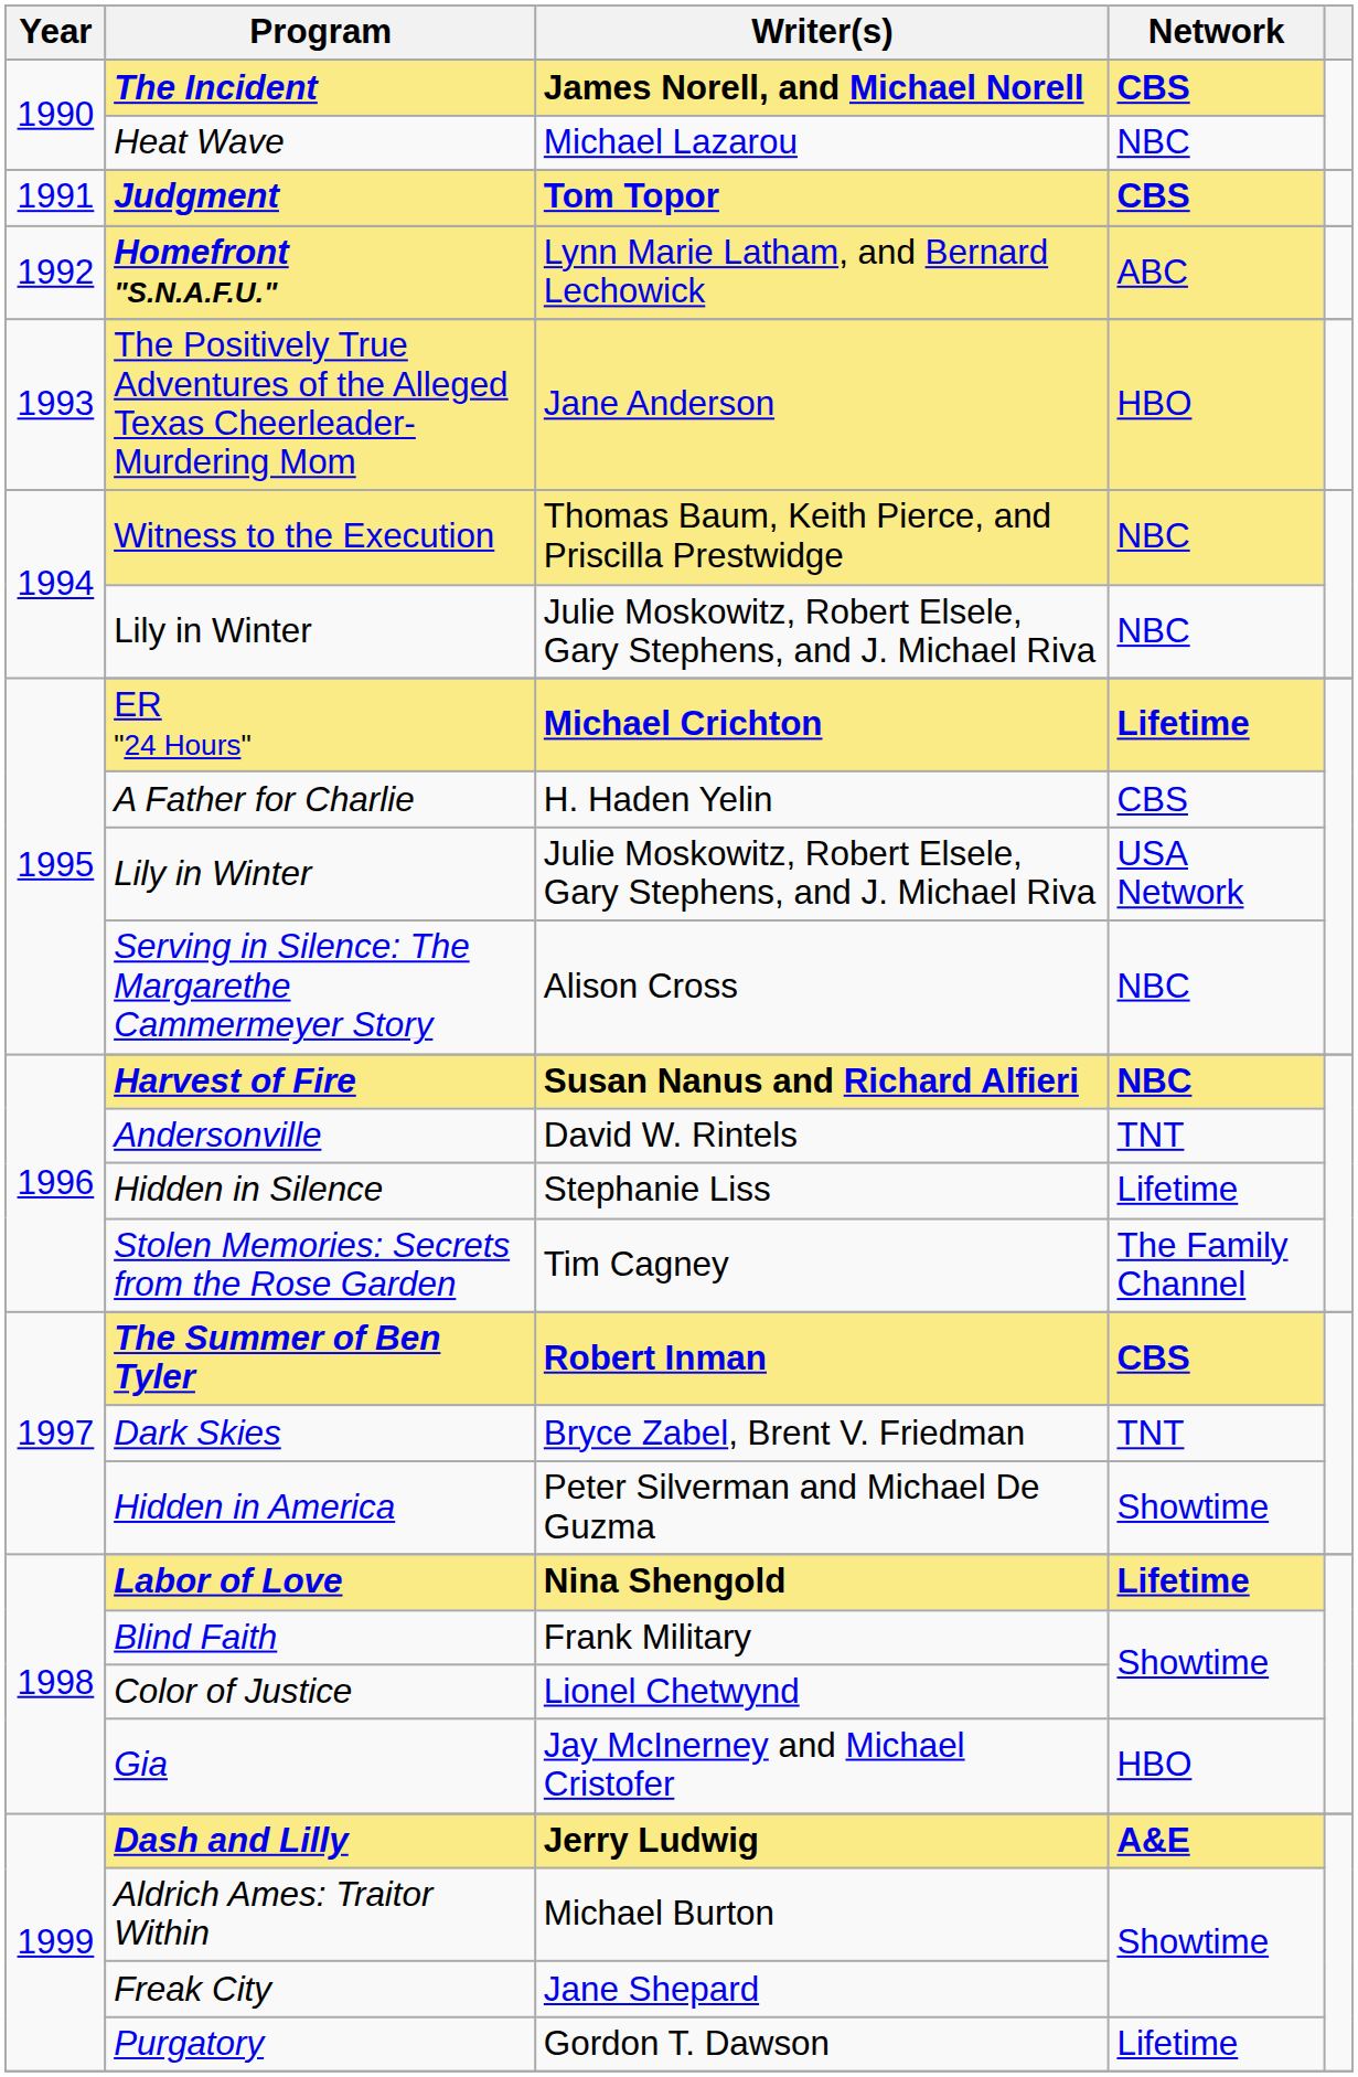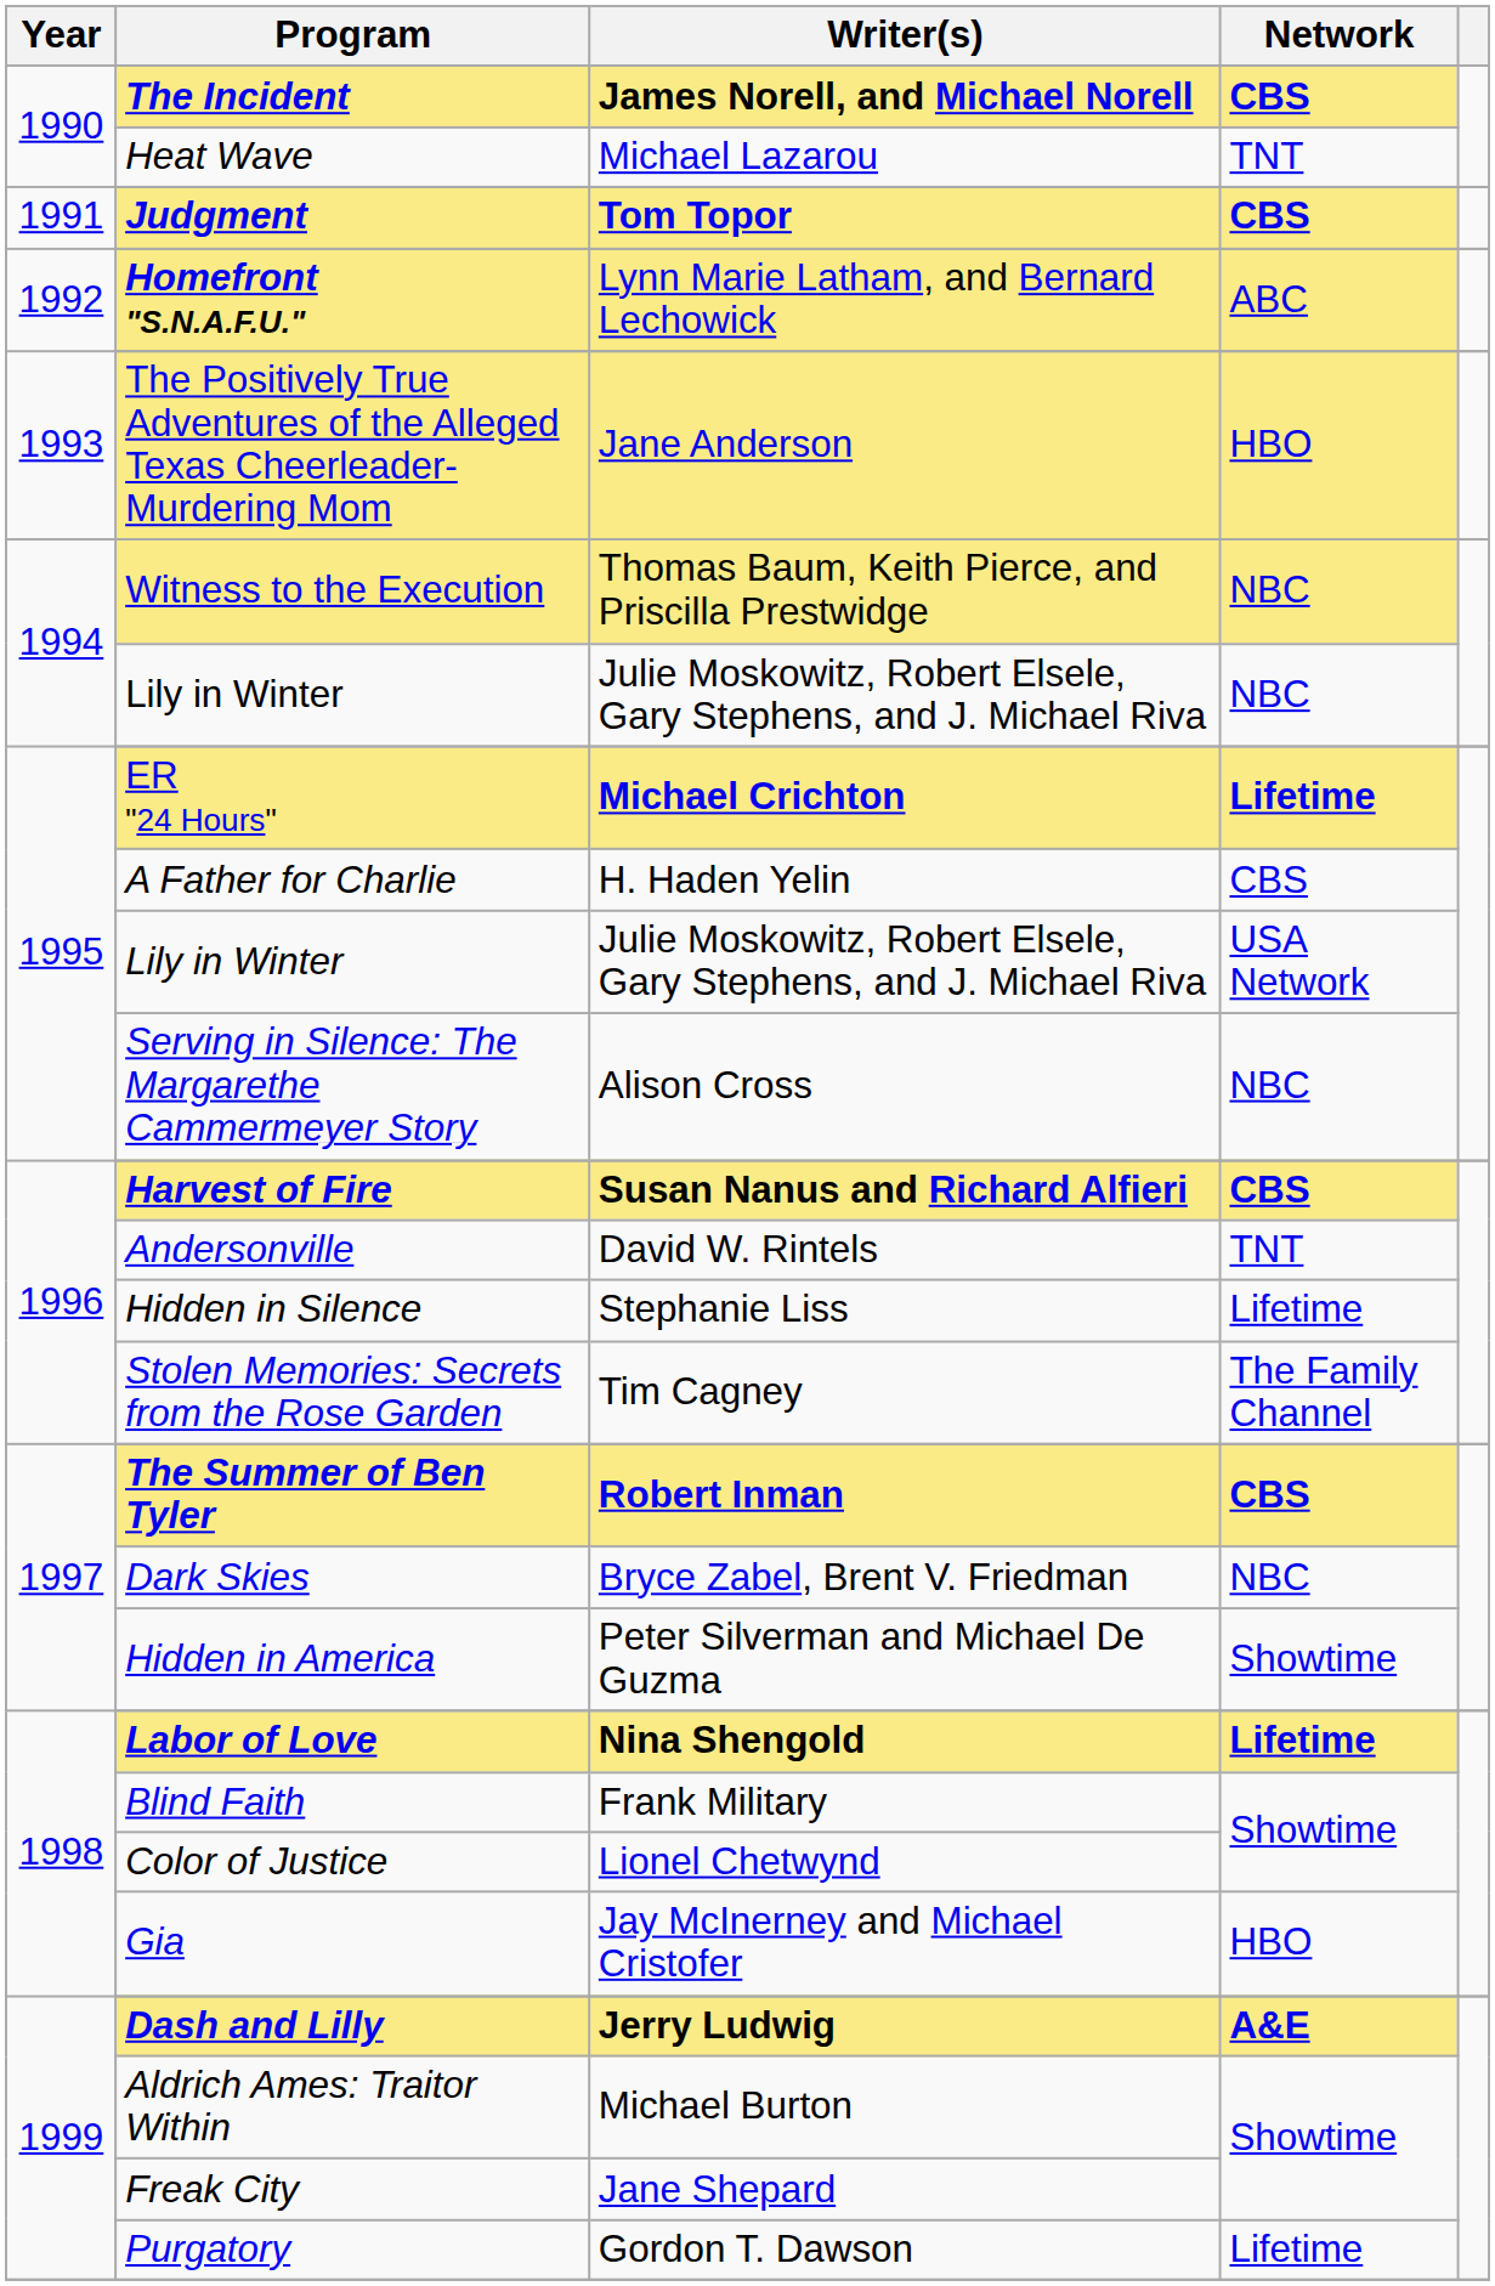Heat Wave | Network: NBC -> TNT
Harvest of Fire | Network: NBC -> CBS
Dark Skies | Network: TNT -> NBC
